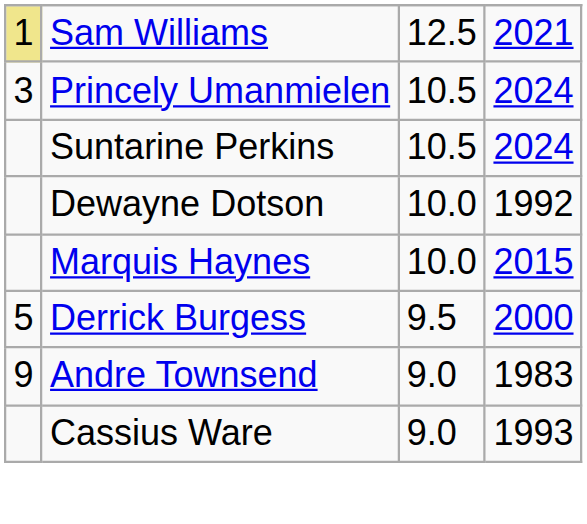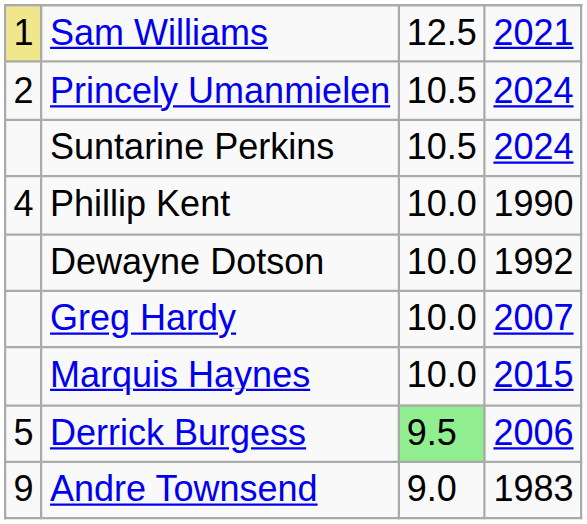Princely Umanmielen | column 1: 3 -> 2
+ row: 4 | Phillip Kent | 10.0 | 1990
+ row: Greg Hardy | 10.0 | 2007
Derrick Burgess | column 3: no background -> lightgreen background
Derrick Burgess | column 4: 2000 -> 2006
- row: Cassius Ware | 9.0 | 1993
